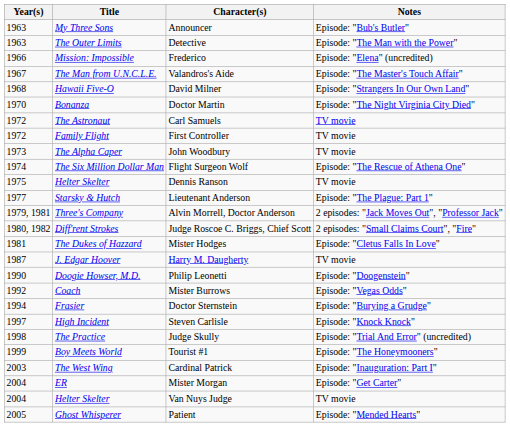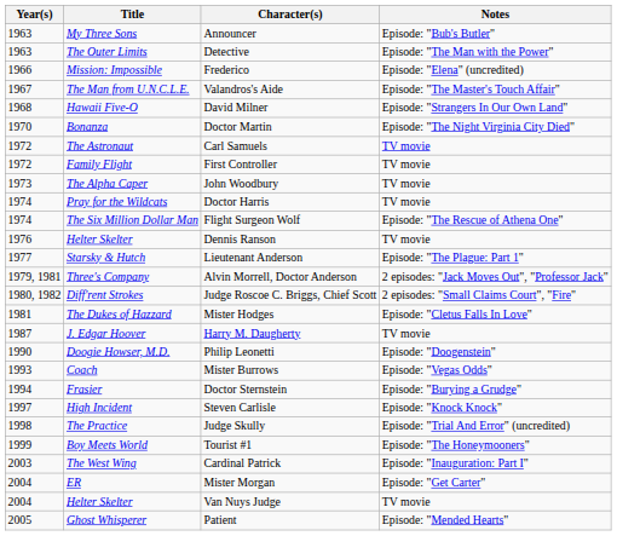+ row: 1974 | Pray for the Wildcats | Doctor Harris | TV movie
Dennis Ranson | Year(s): 1975 -> 1976
Mister Burrows | Year(s): 1992 -> 1993
